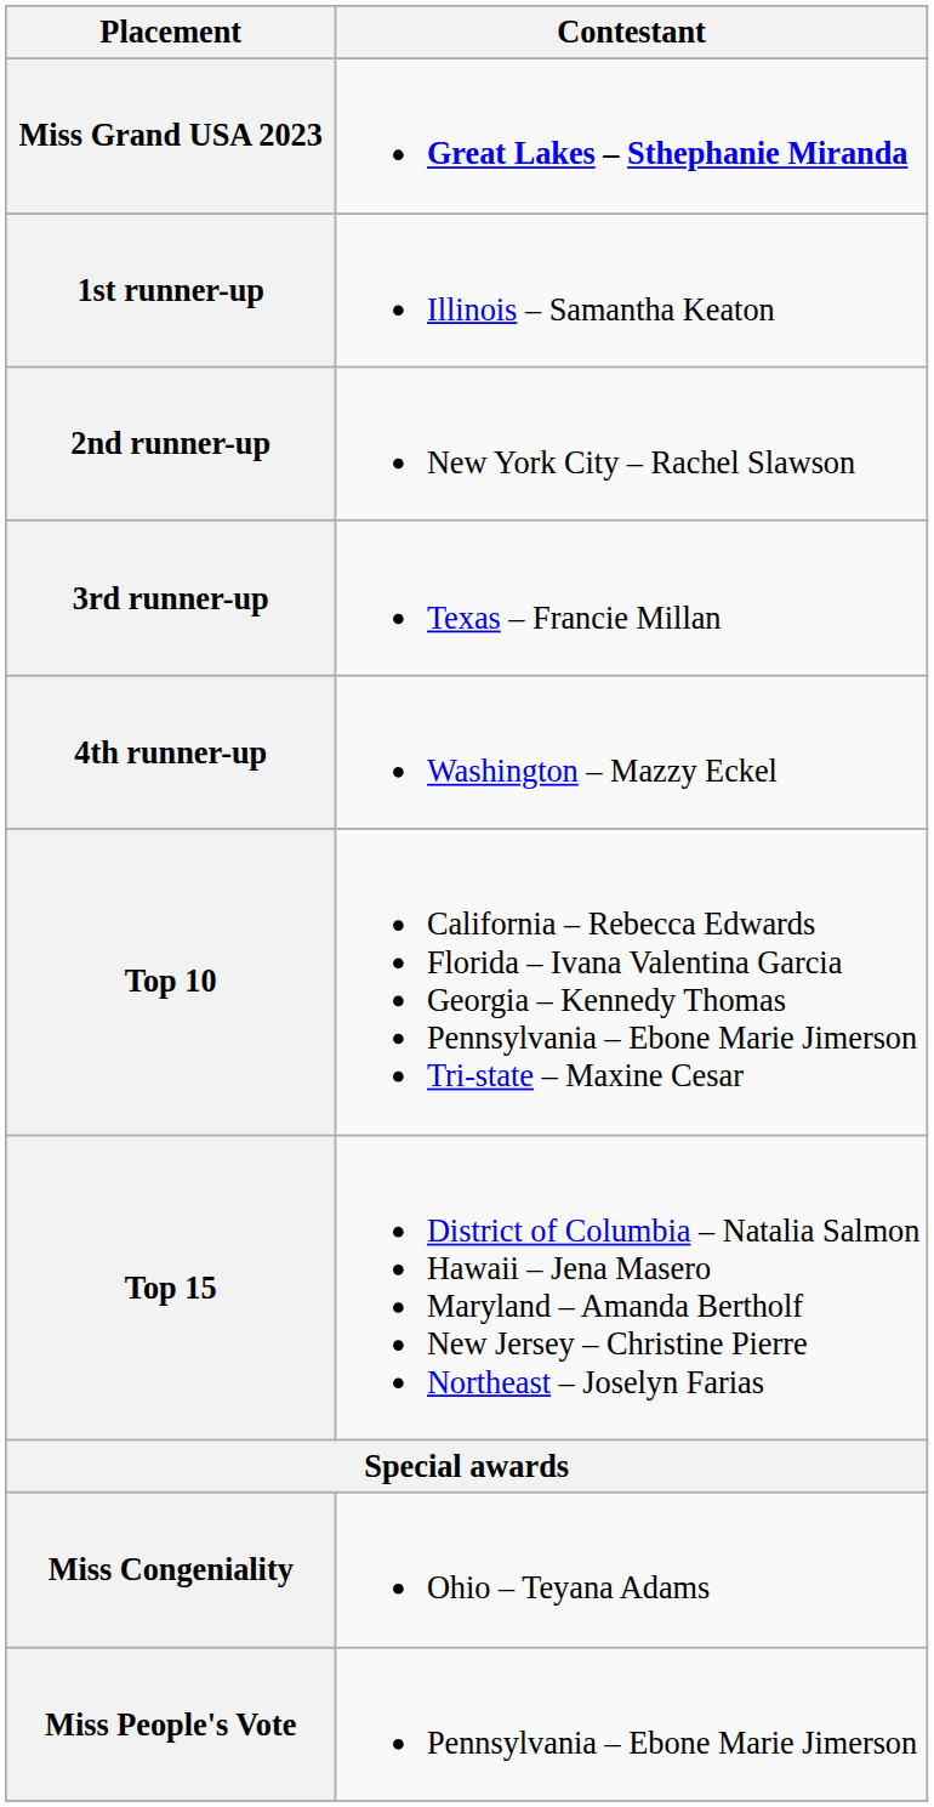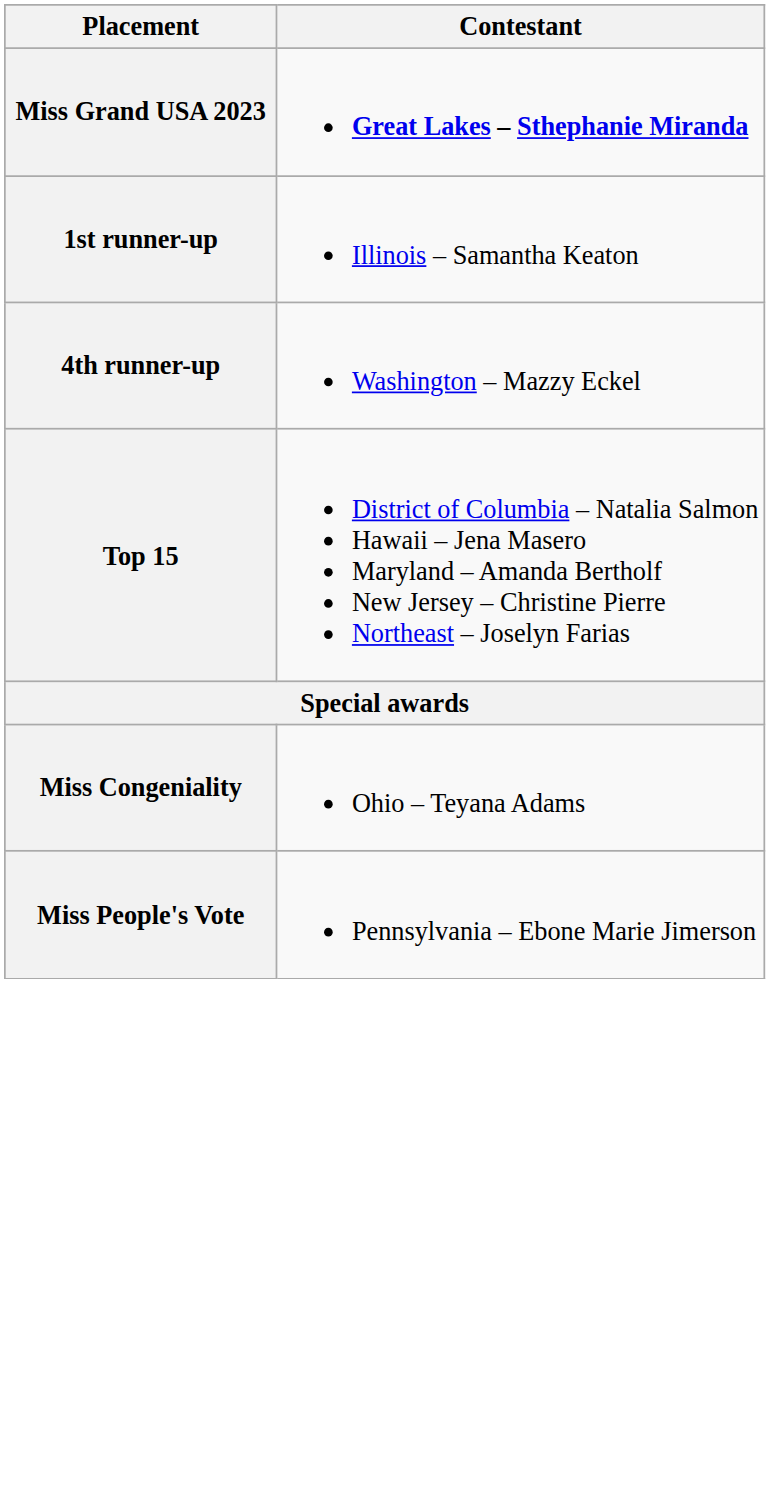- row: 2nd runner-up | New York City – Rachel Slawson
- row: 3rd runner-up | Texas – Francie Millan
- row: Top 10 | California – Rebecca Edwards Florida – Ivana Valentina Garcia Georgia – Kennedy Thomas Pennsylvania – Ebone Marie Jimerson Tri-state – Maxine Cesar
